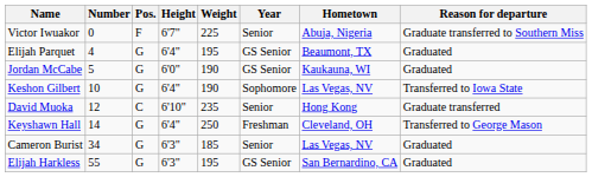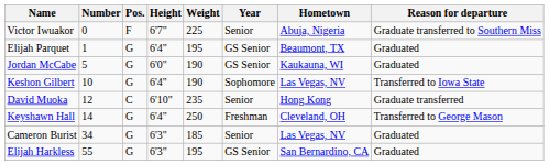Elijah Parquet | Number: 4 -> 1
